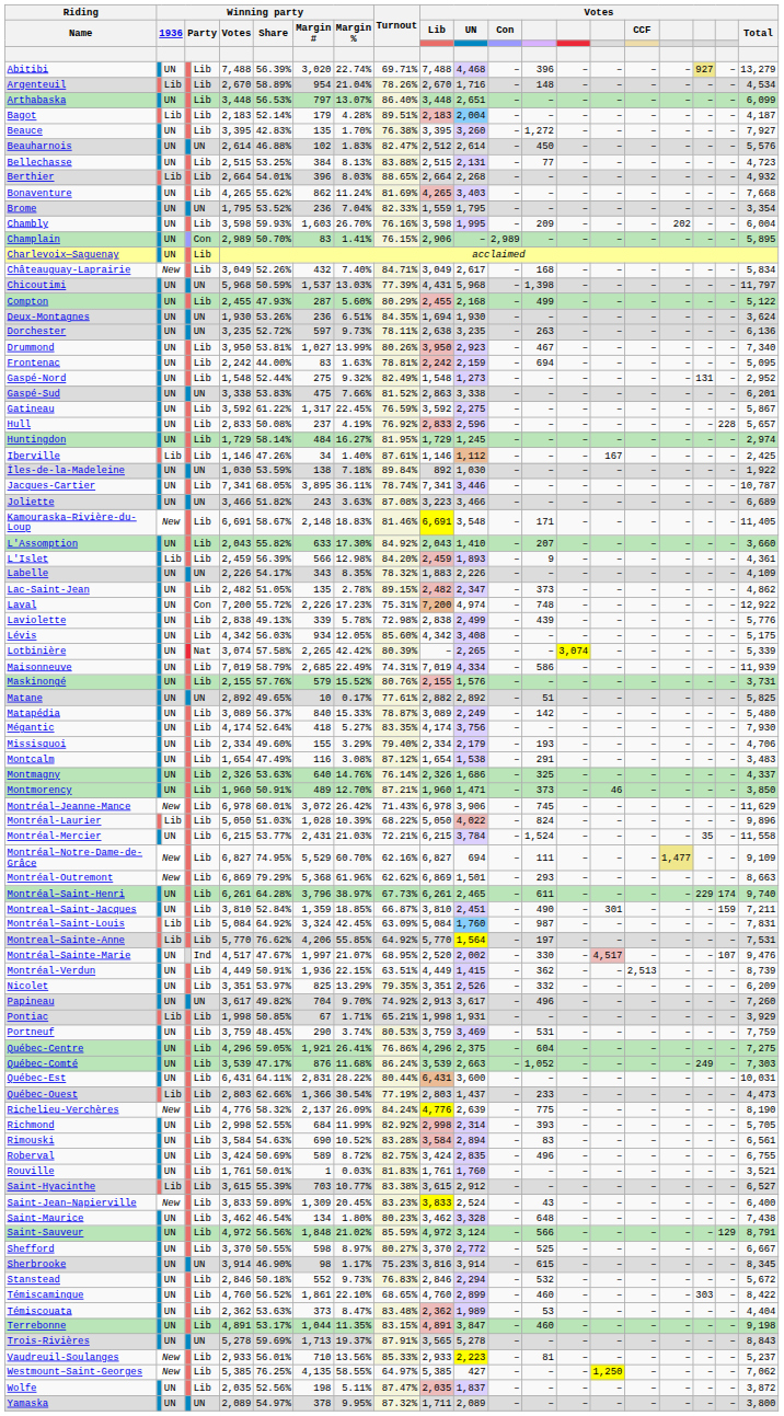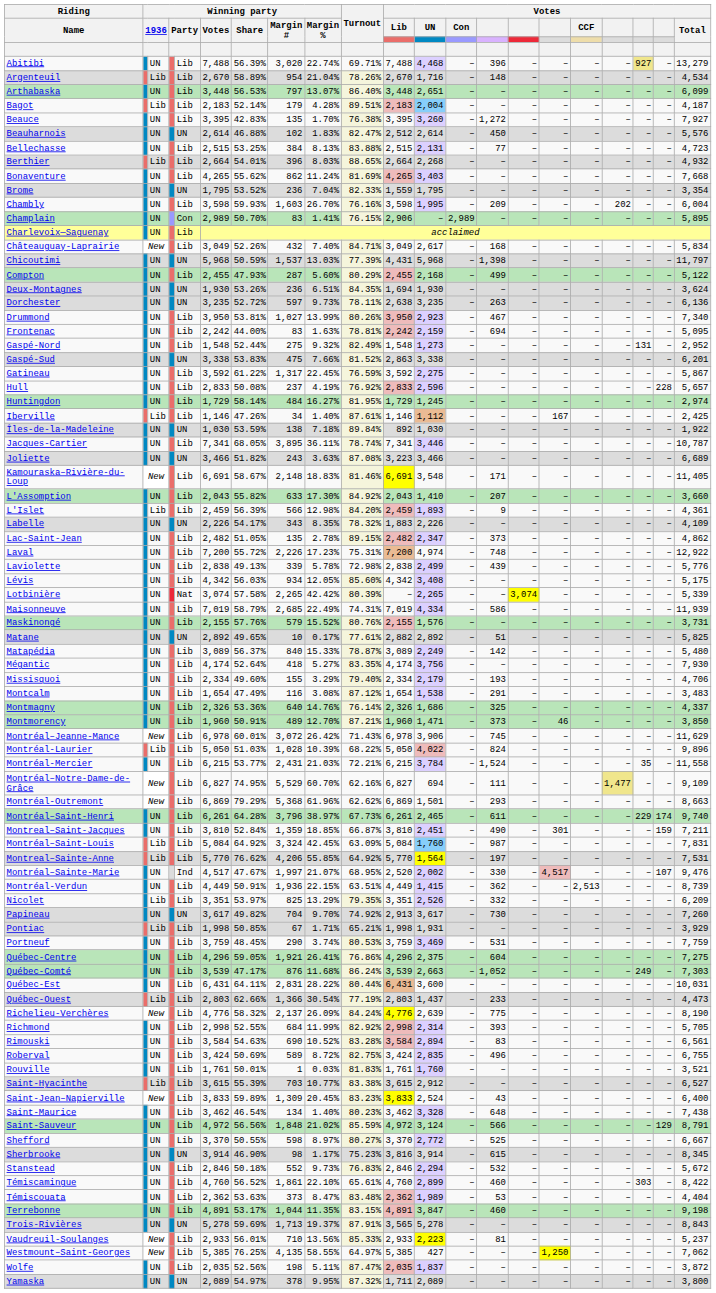Laval | column 5: Con -> Lib
Montmagny | Winning party / Share: 53.63% -> 53.36%
Nicolet | column 3: UN -> Lib
Papineau | column 14: 496 -> 730
Saint-Maurice | Winning party / Margin %: 1.80% -> 1.40%
Témiscamingue | Turnout: 68.65% -> 65.61%
